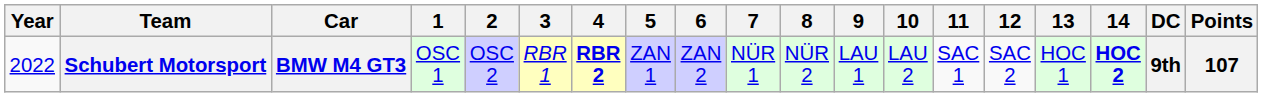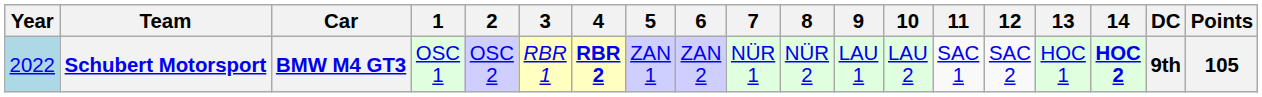Schubert Motorsport | Year: no background -> lightblue background
Schubert Motorsport | Points: 107 -> 105
